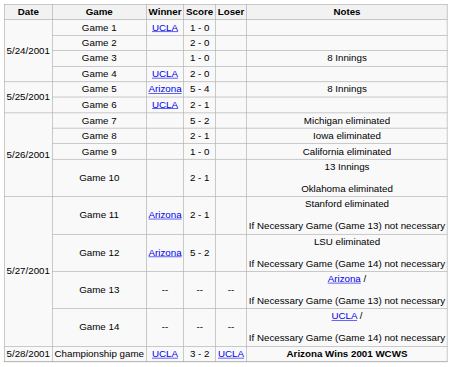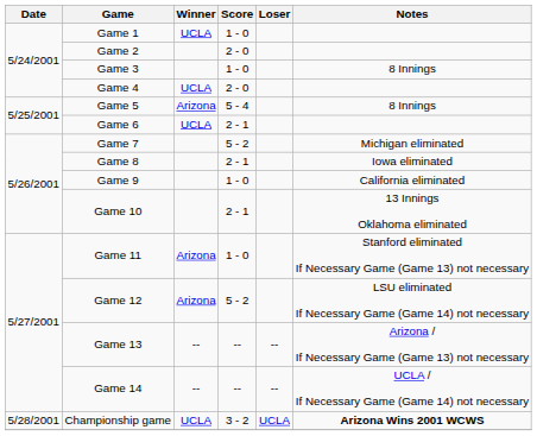Game 11 | Score: 2 - 1 -> 1 - 0
